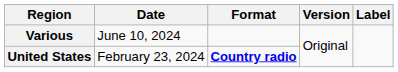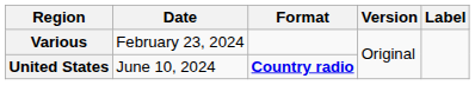Various | Date: June 10, 2024 -> February 23, 2024
United States | Date: February 23, 2024 -> June 10, 2024
